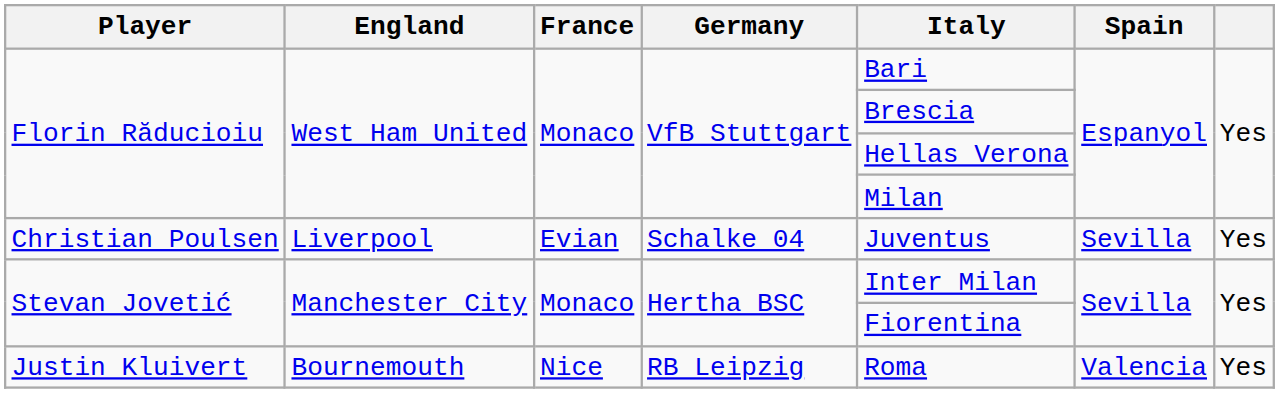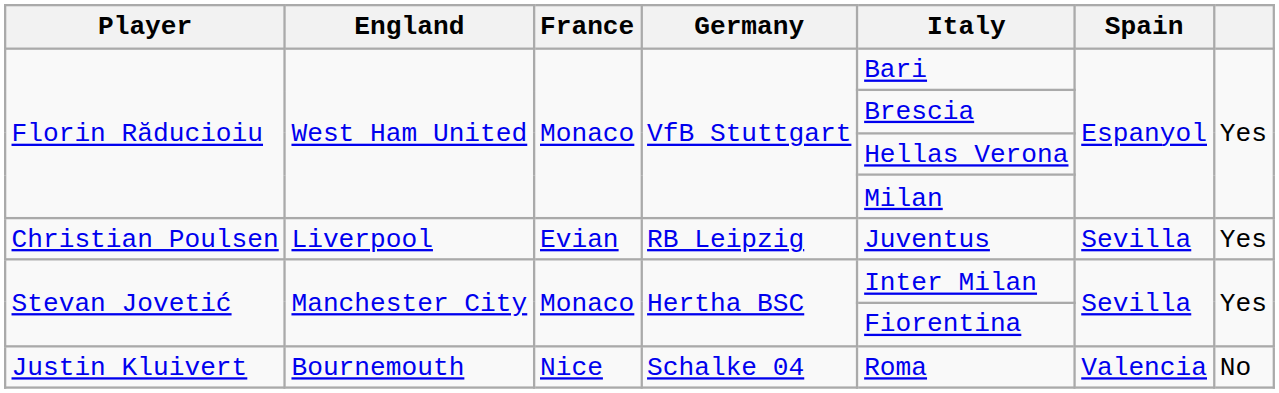Christian Poulsen | Germany: Schalke 04 -> RB Leipzig
Justin Kluivert | Germany: RB Leipzig -> Schalke 04
Justin Kluivert | column 7: Yes -> No
